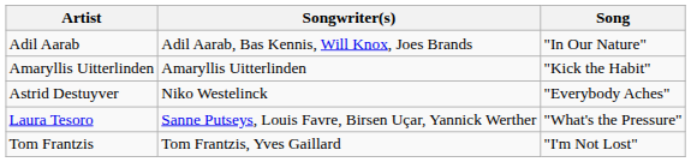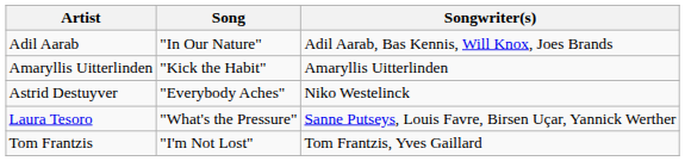columns swapped: Song <-> Songwriter(s)
